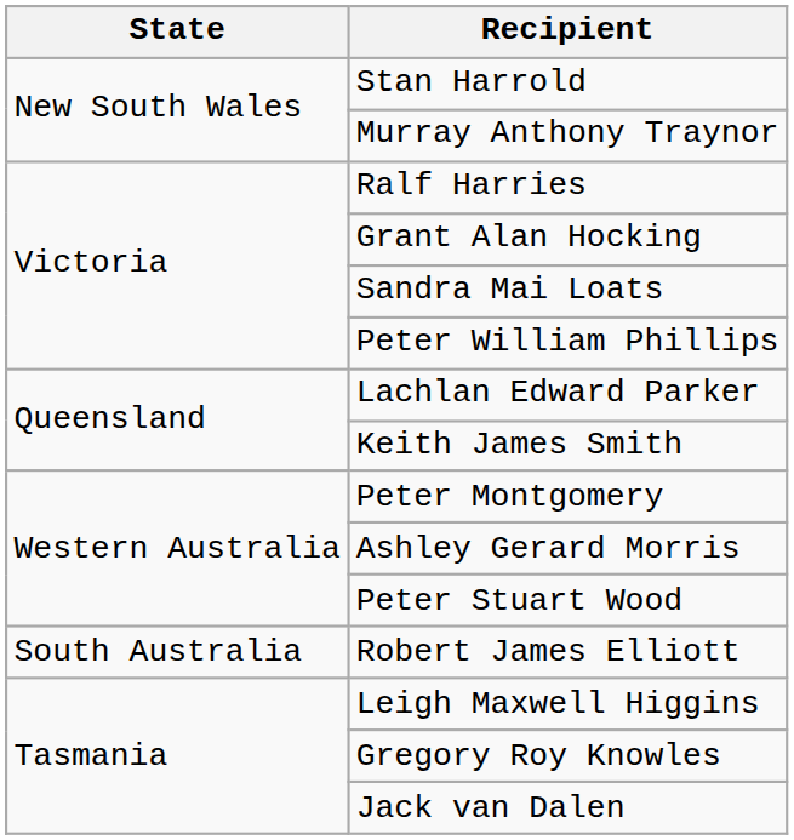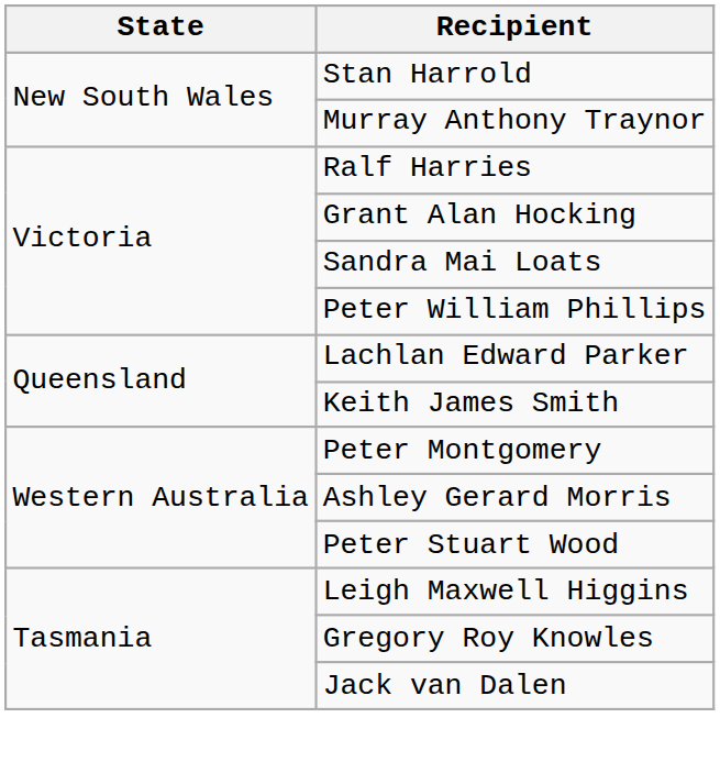- row: South Australia | Robert James Elliott
